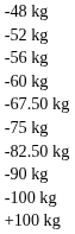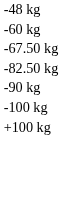- row: -52 kg
- row: -56 kg
- row: -75 kg
